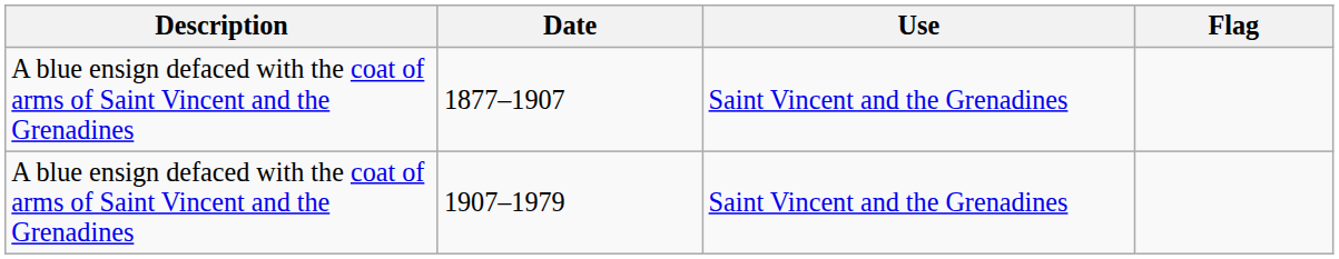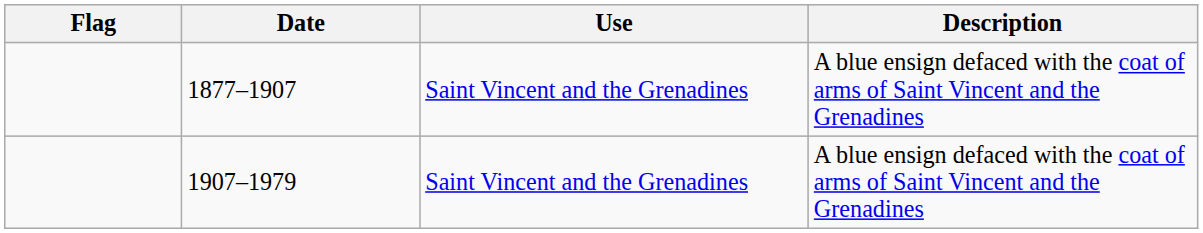columns swapped: Flag <-> Description
